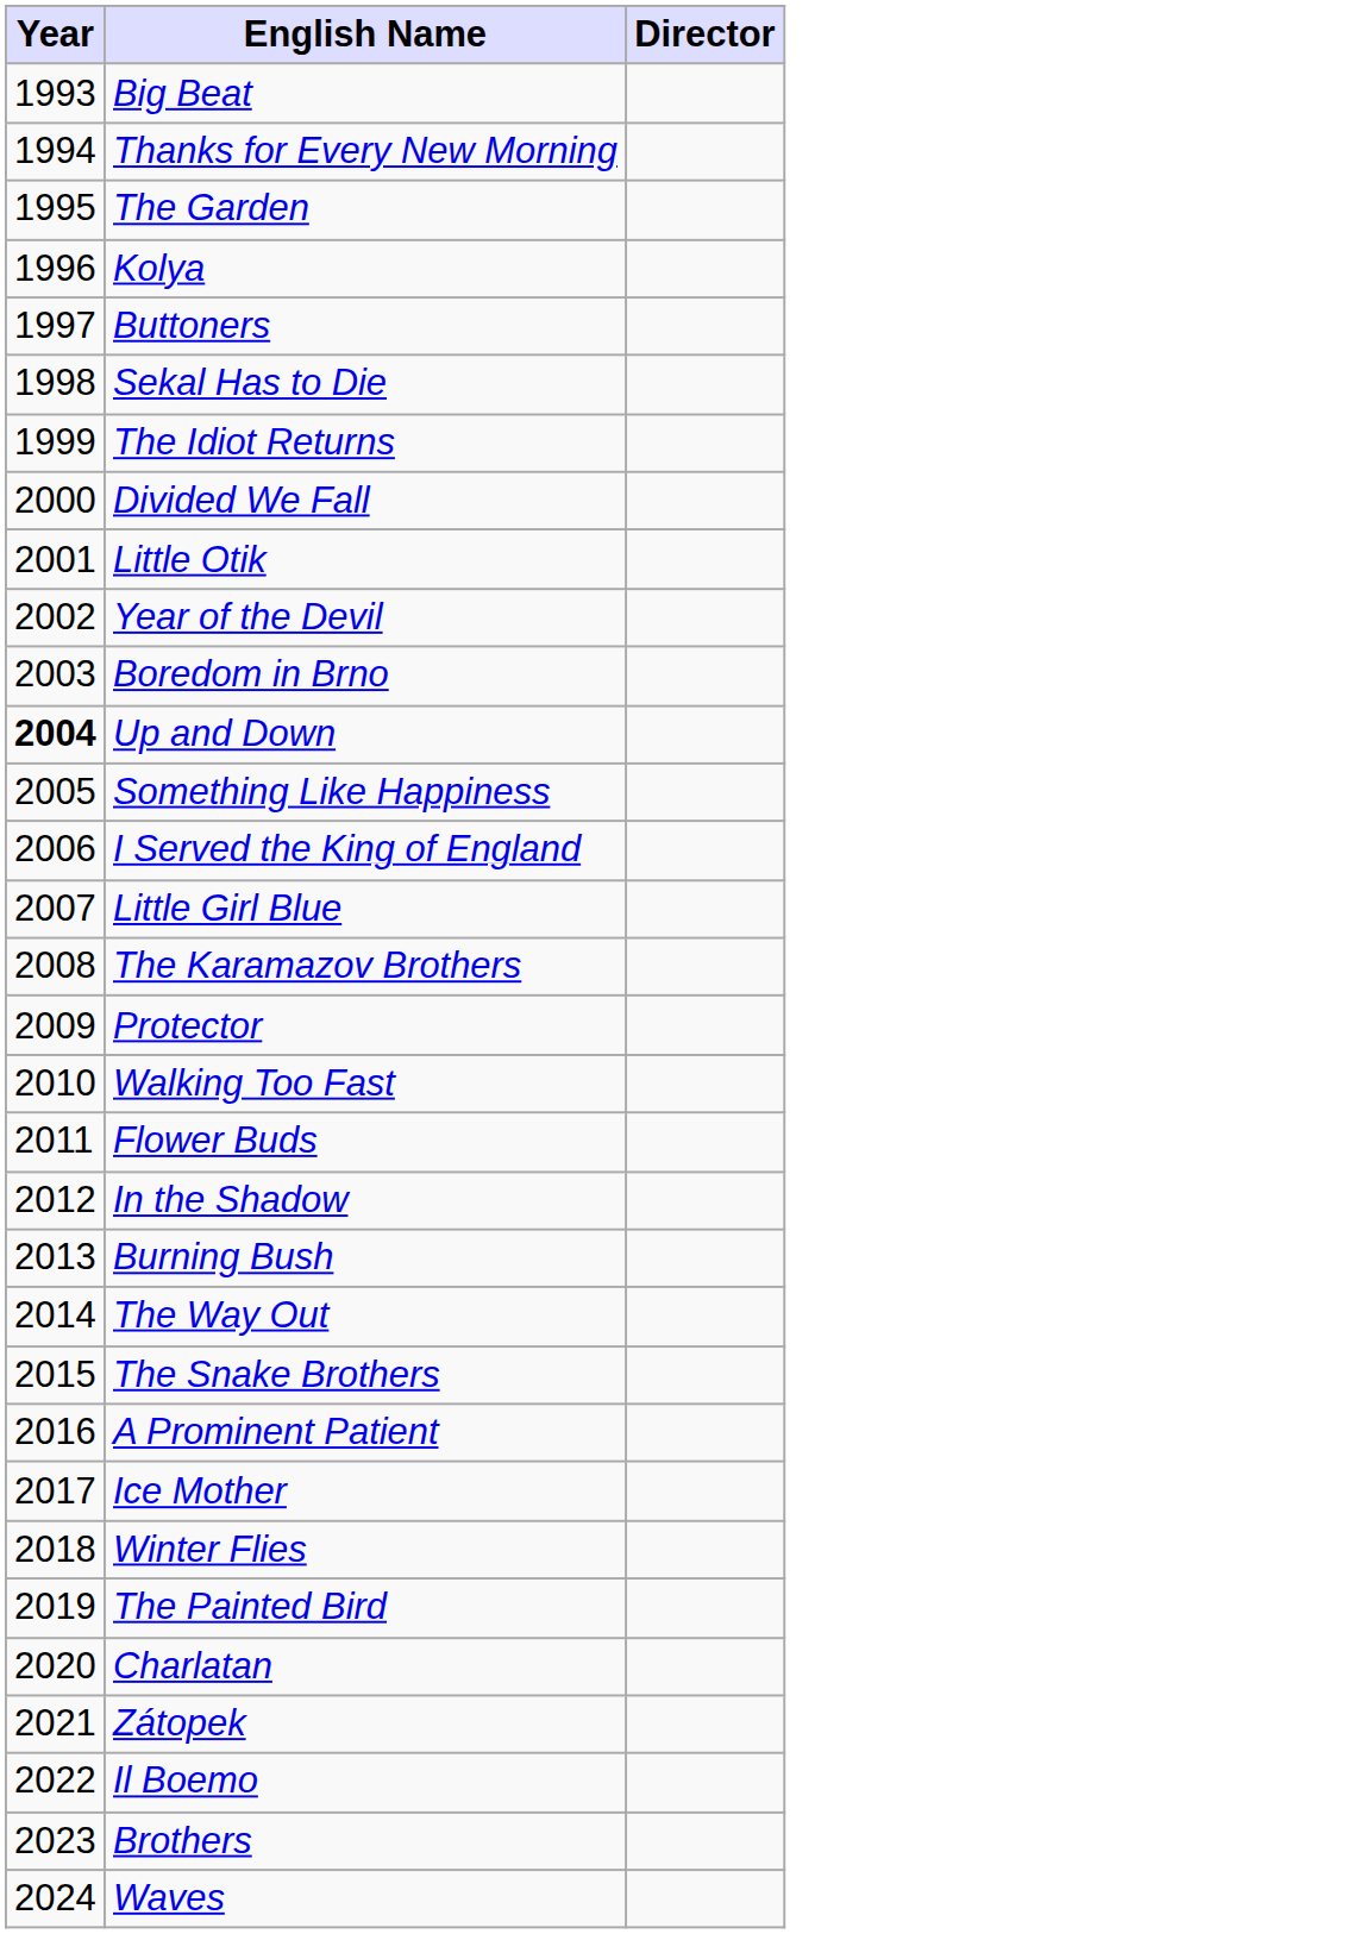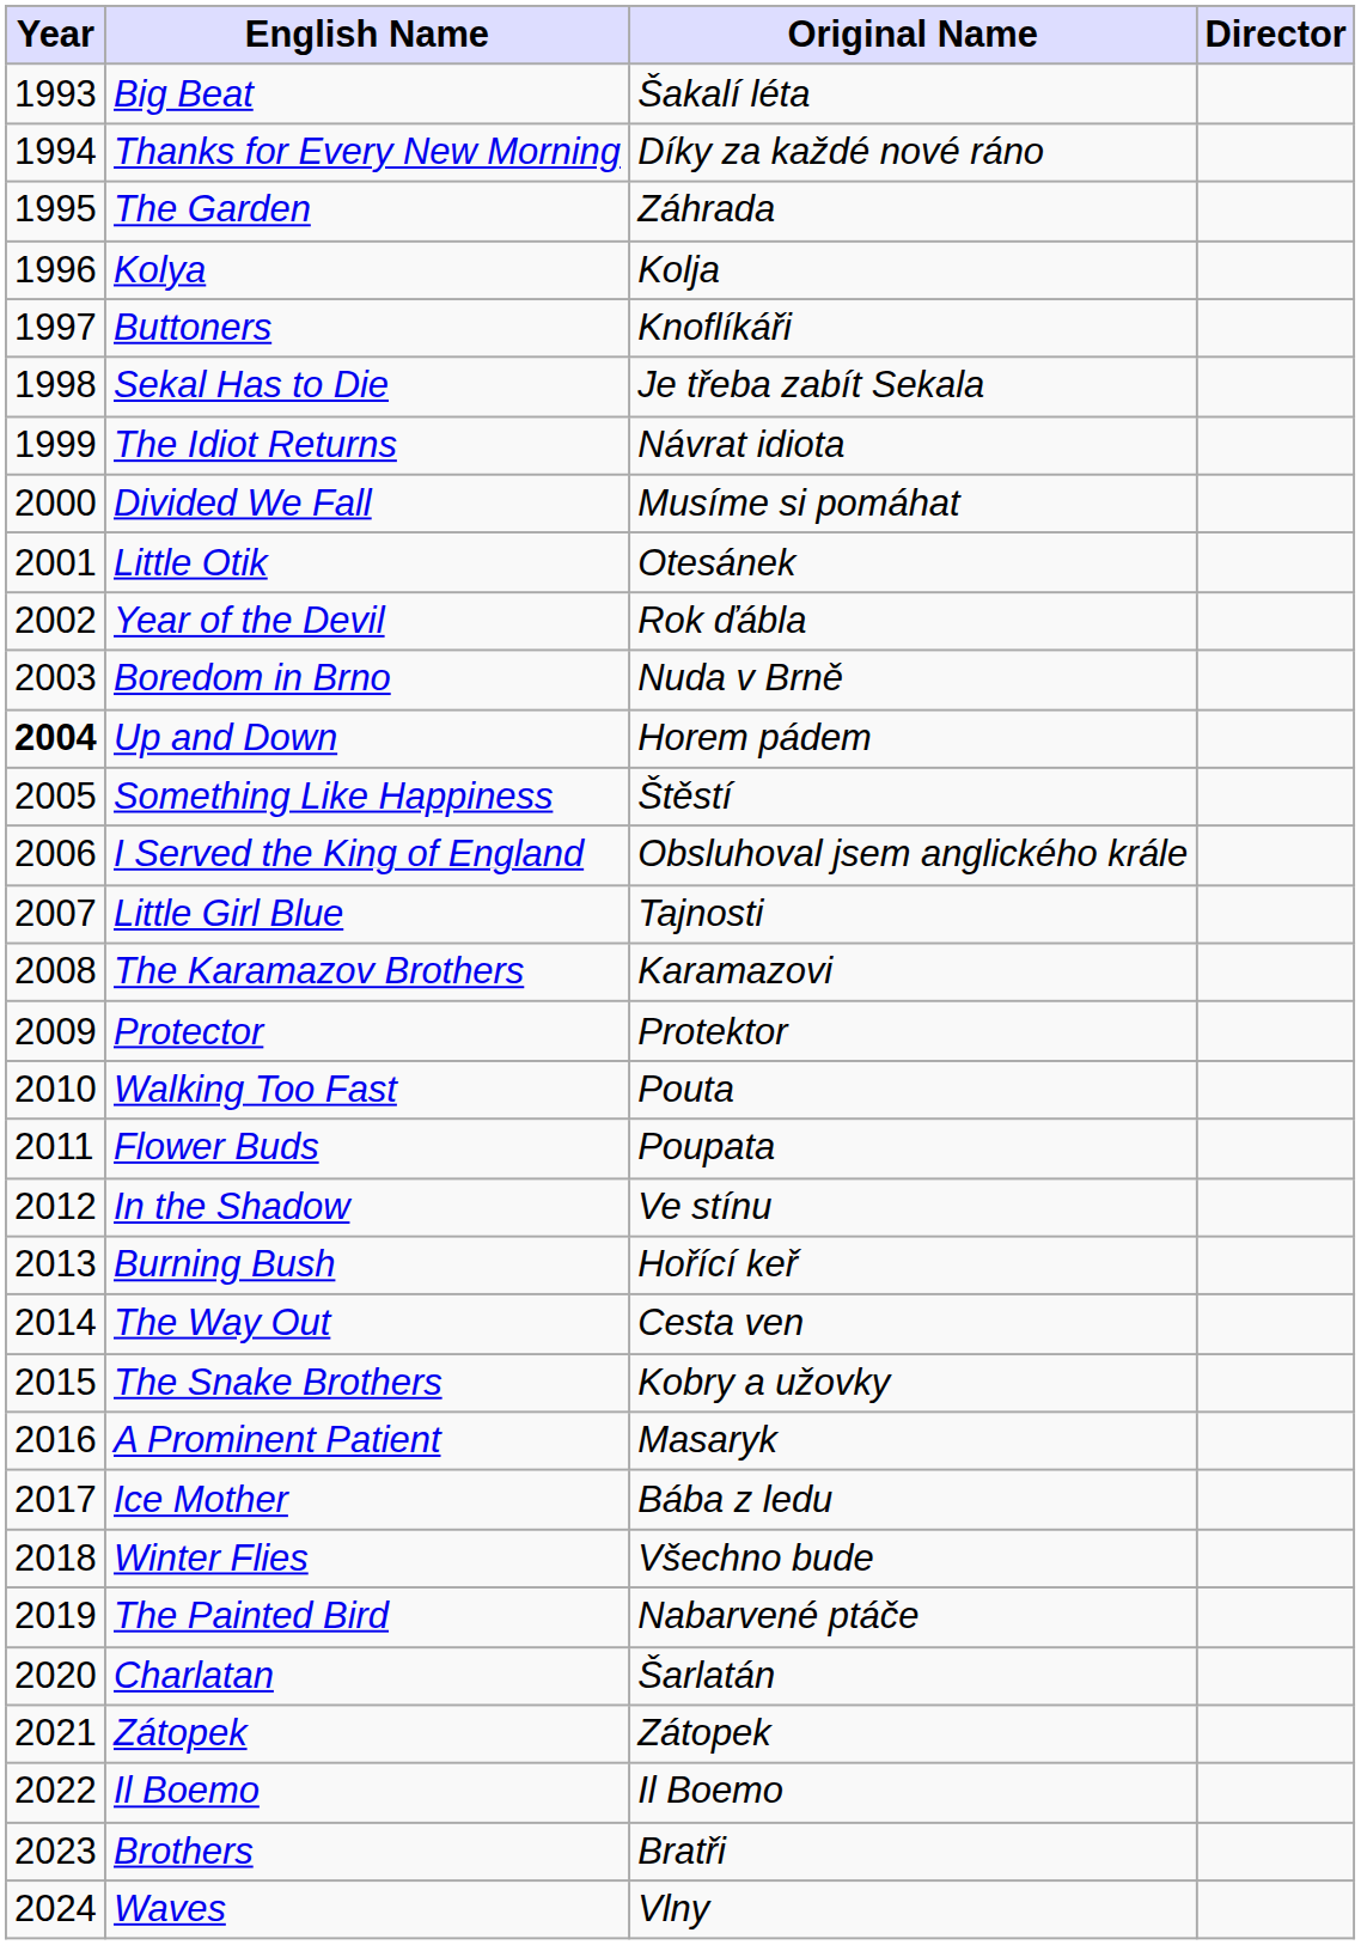+ column: Original Name | Šakalí léta | Díky za každé nové ráno | Záhrada | Kolja | Knoflíkáři | Je třeba zabít Sekala | Návrat idiota | Musíme si pomáhat | Otesánek | Rok ďábla | Nuda v Brně | Horem pádem | Štěstí | Obsluhoval jsem anglického krále | Tajnosti | Karamazovi | Protektor | Pouta | Poupata | Ve stínu | Hořící keř | Cesta ven | Kobry a užovky | Masaryk | Bába z ledu | Všechno bude | Nabarvené ptáče | Šarlatán | Zátopek | Il Boemo | Bratři | Vlny
